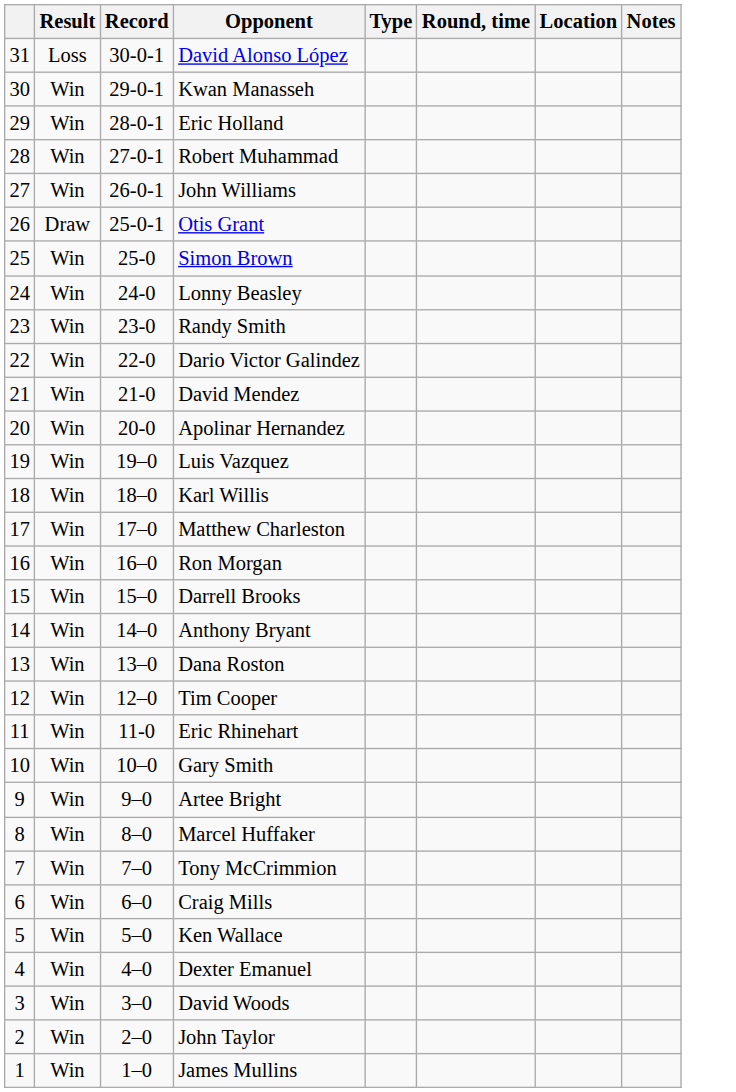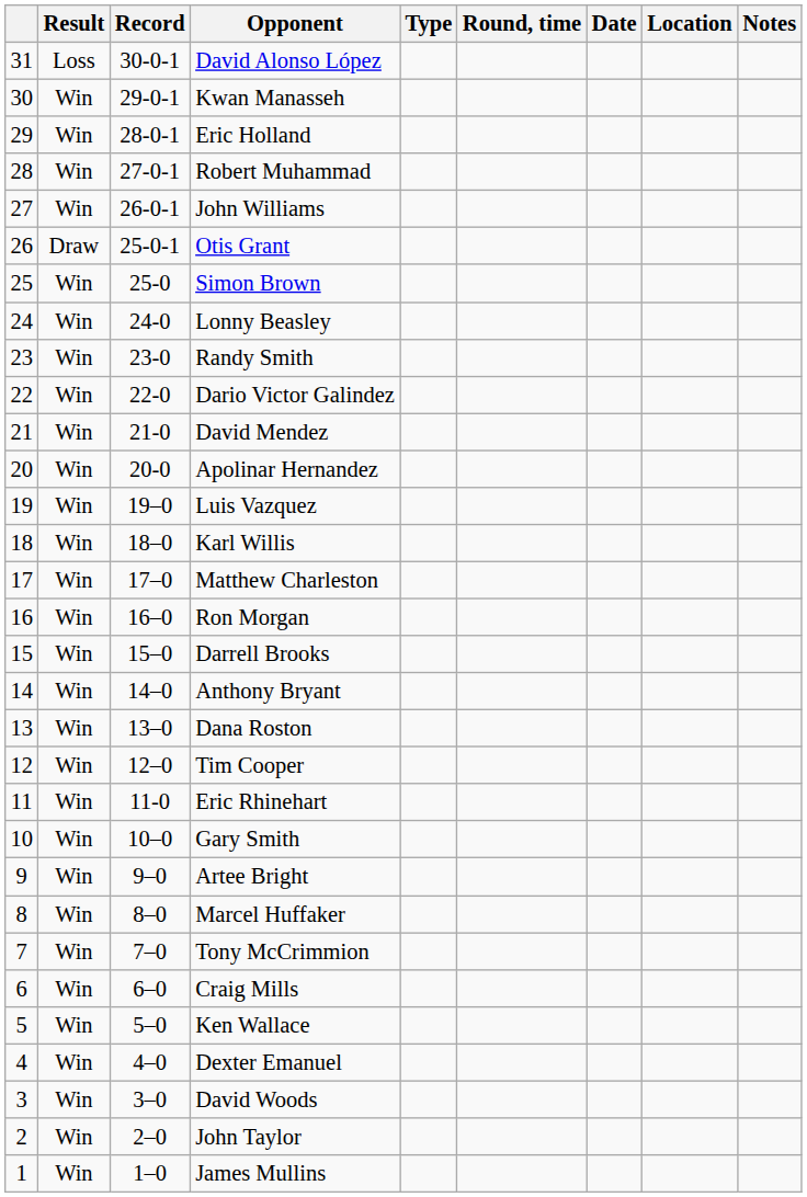+ column: Date
